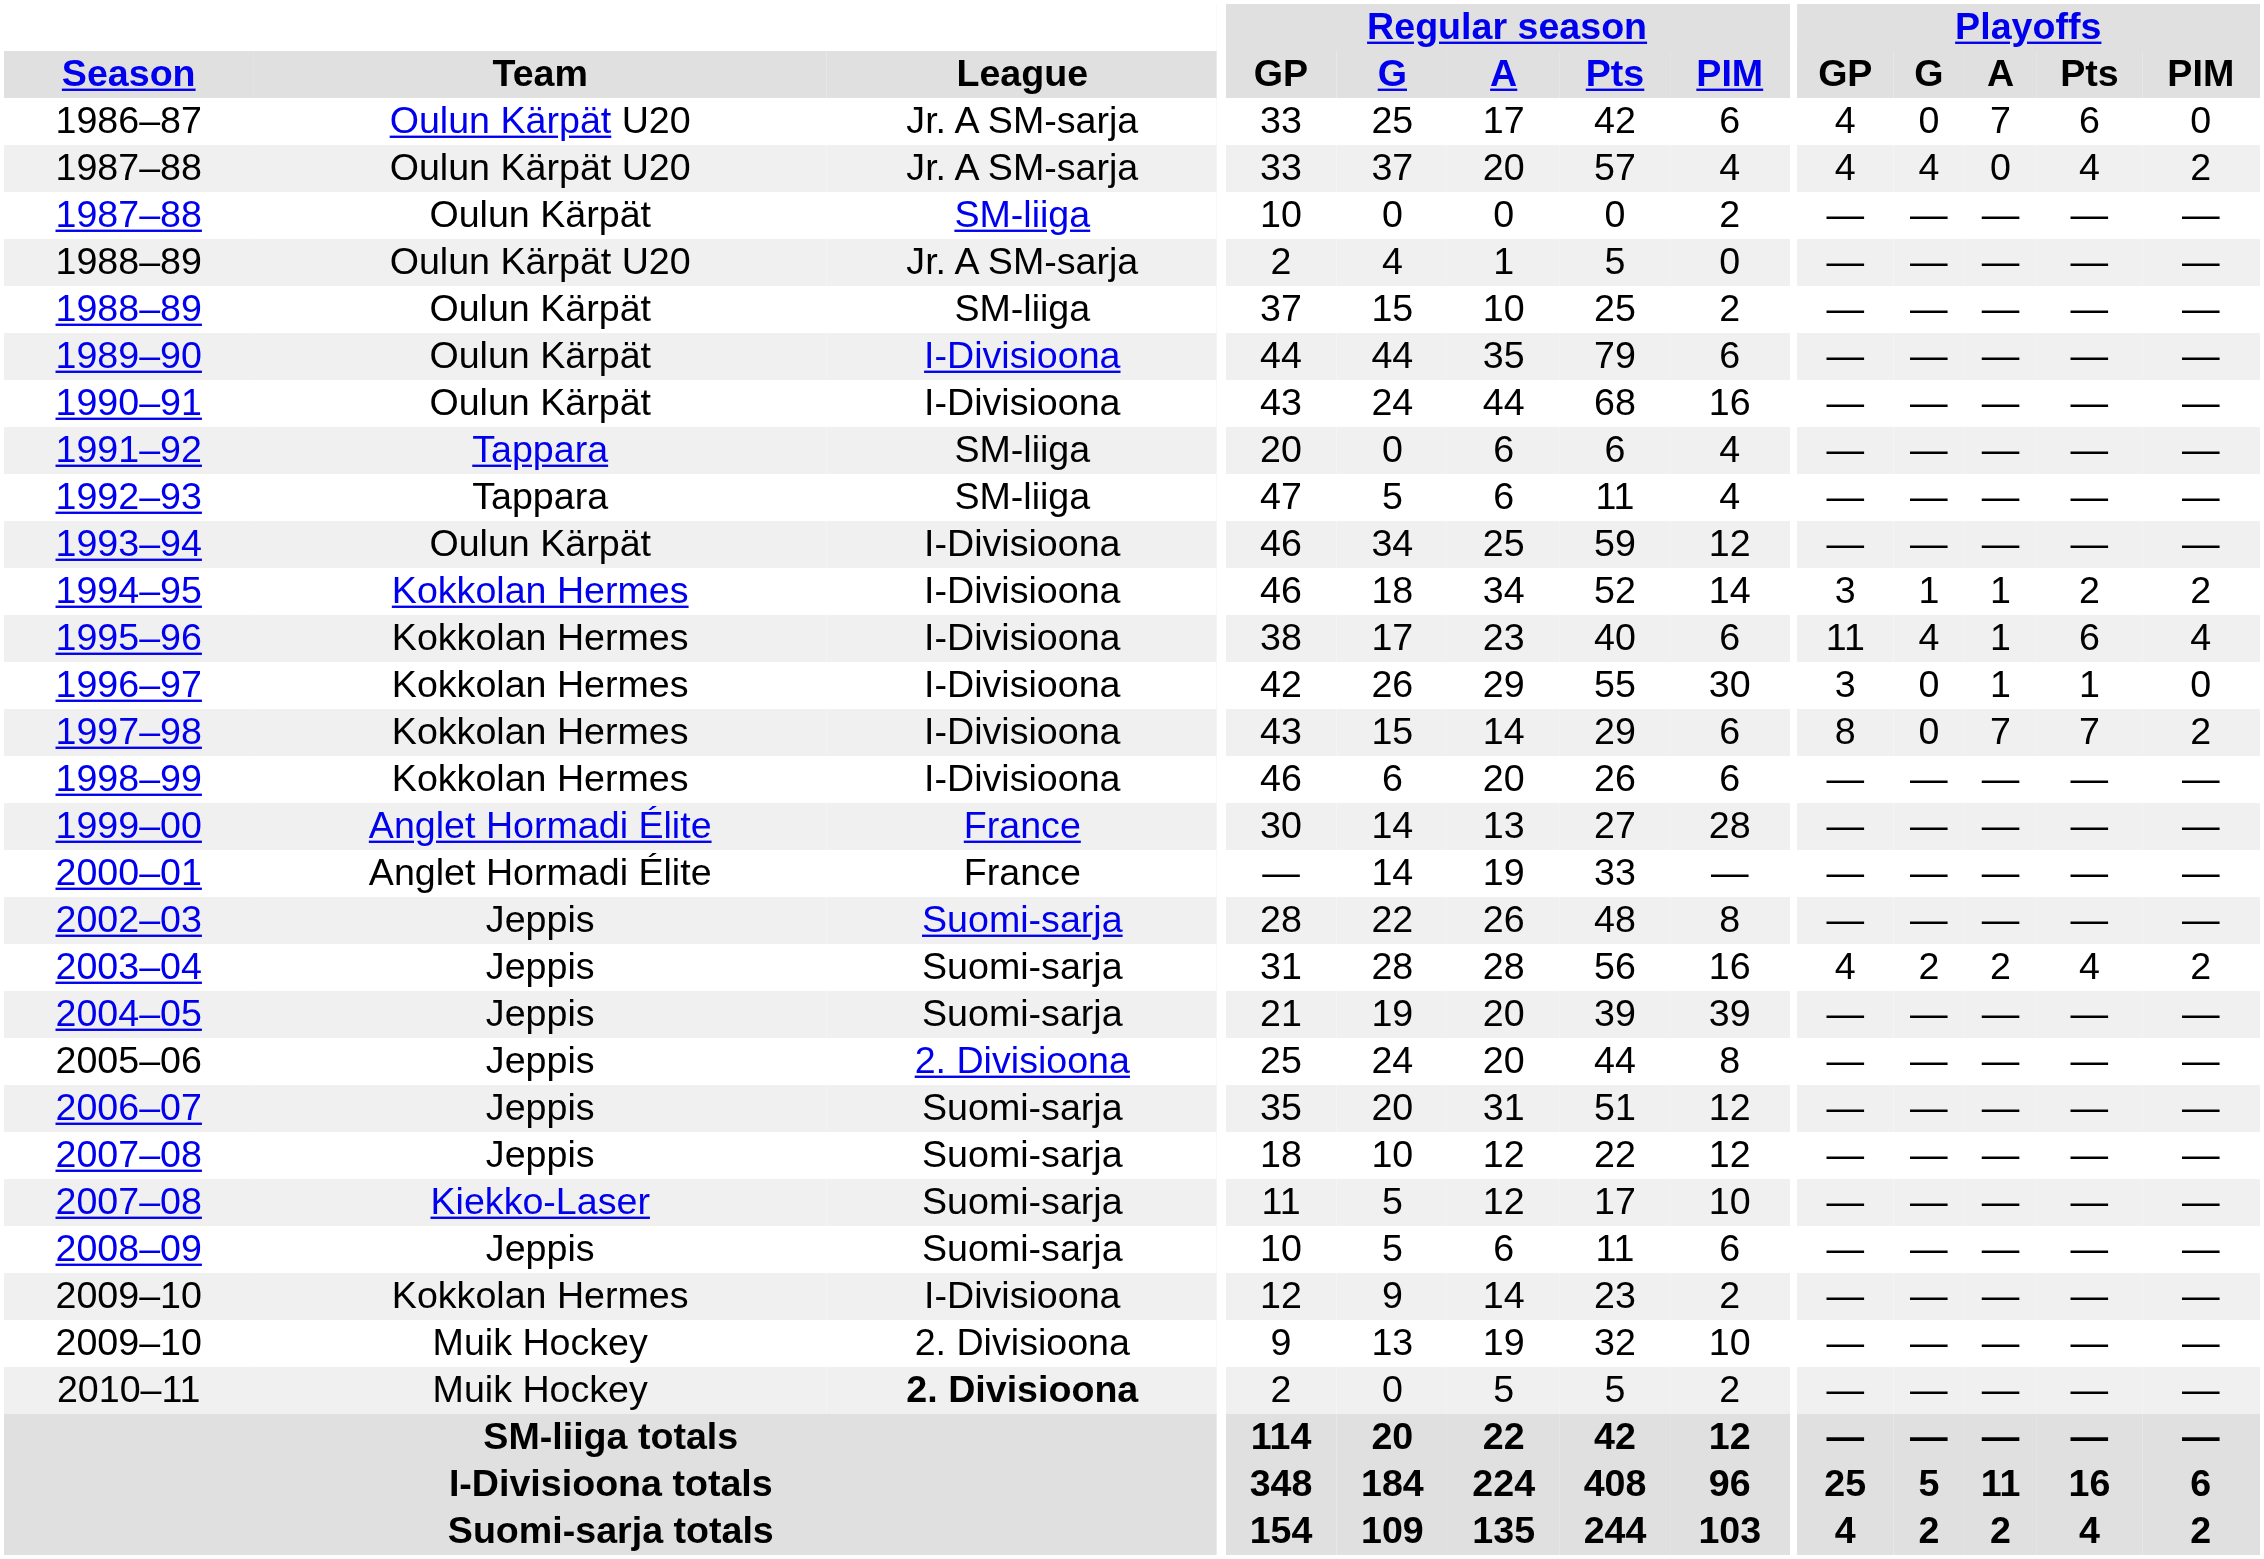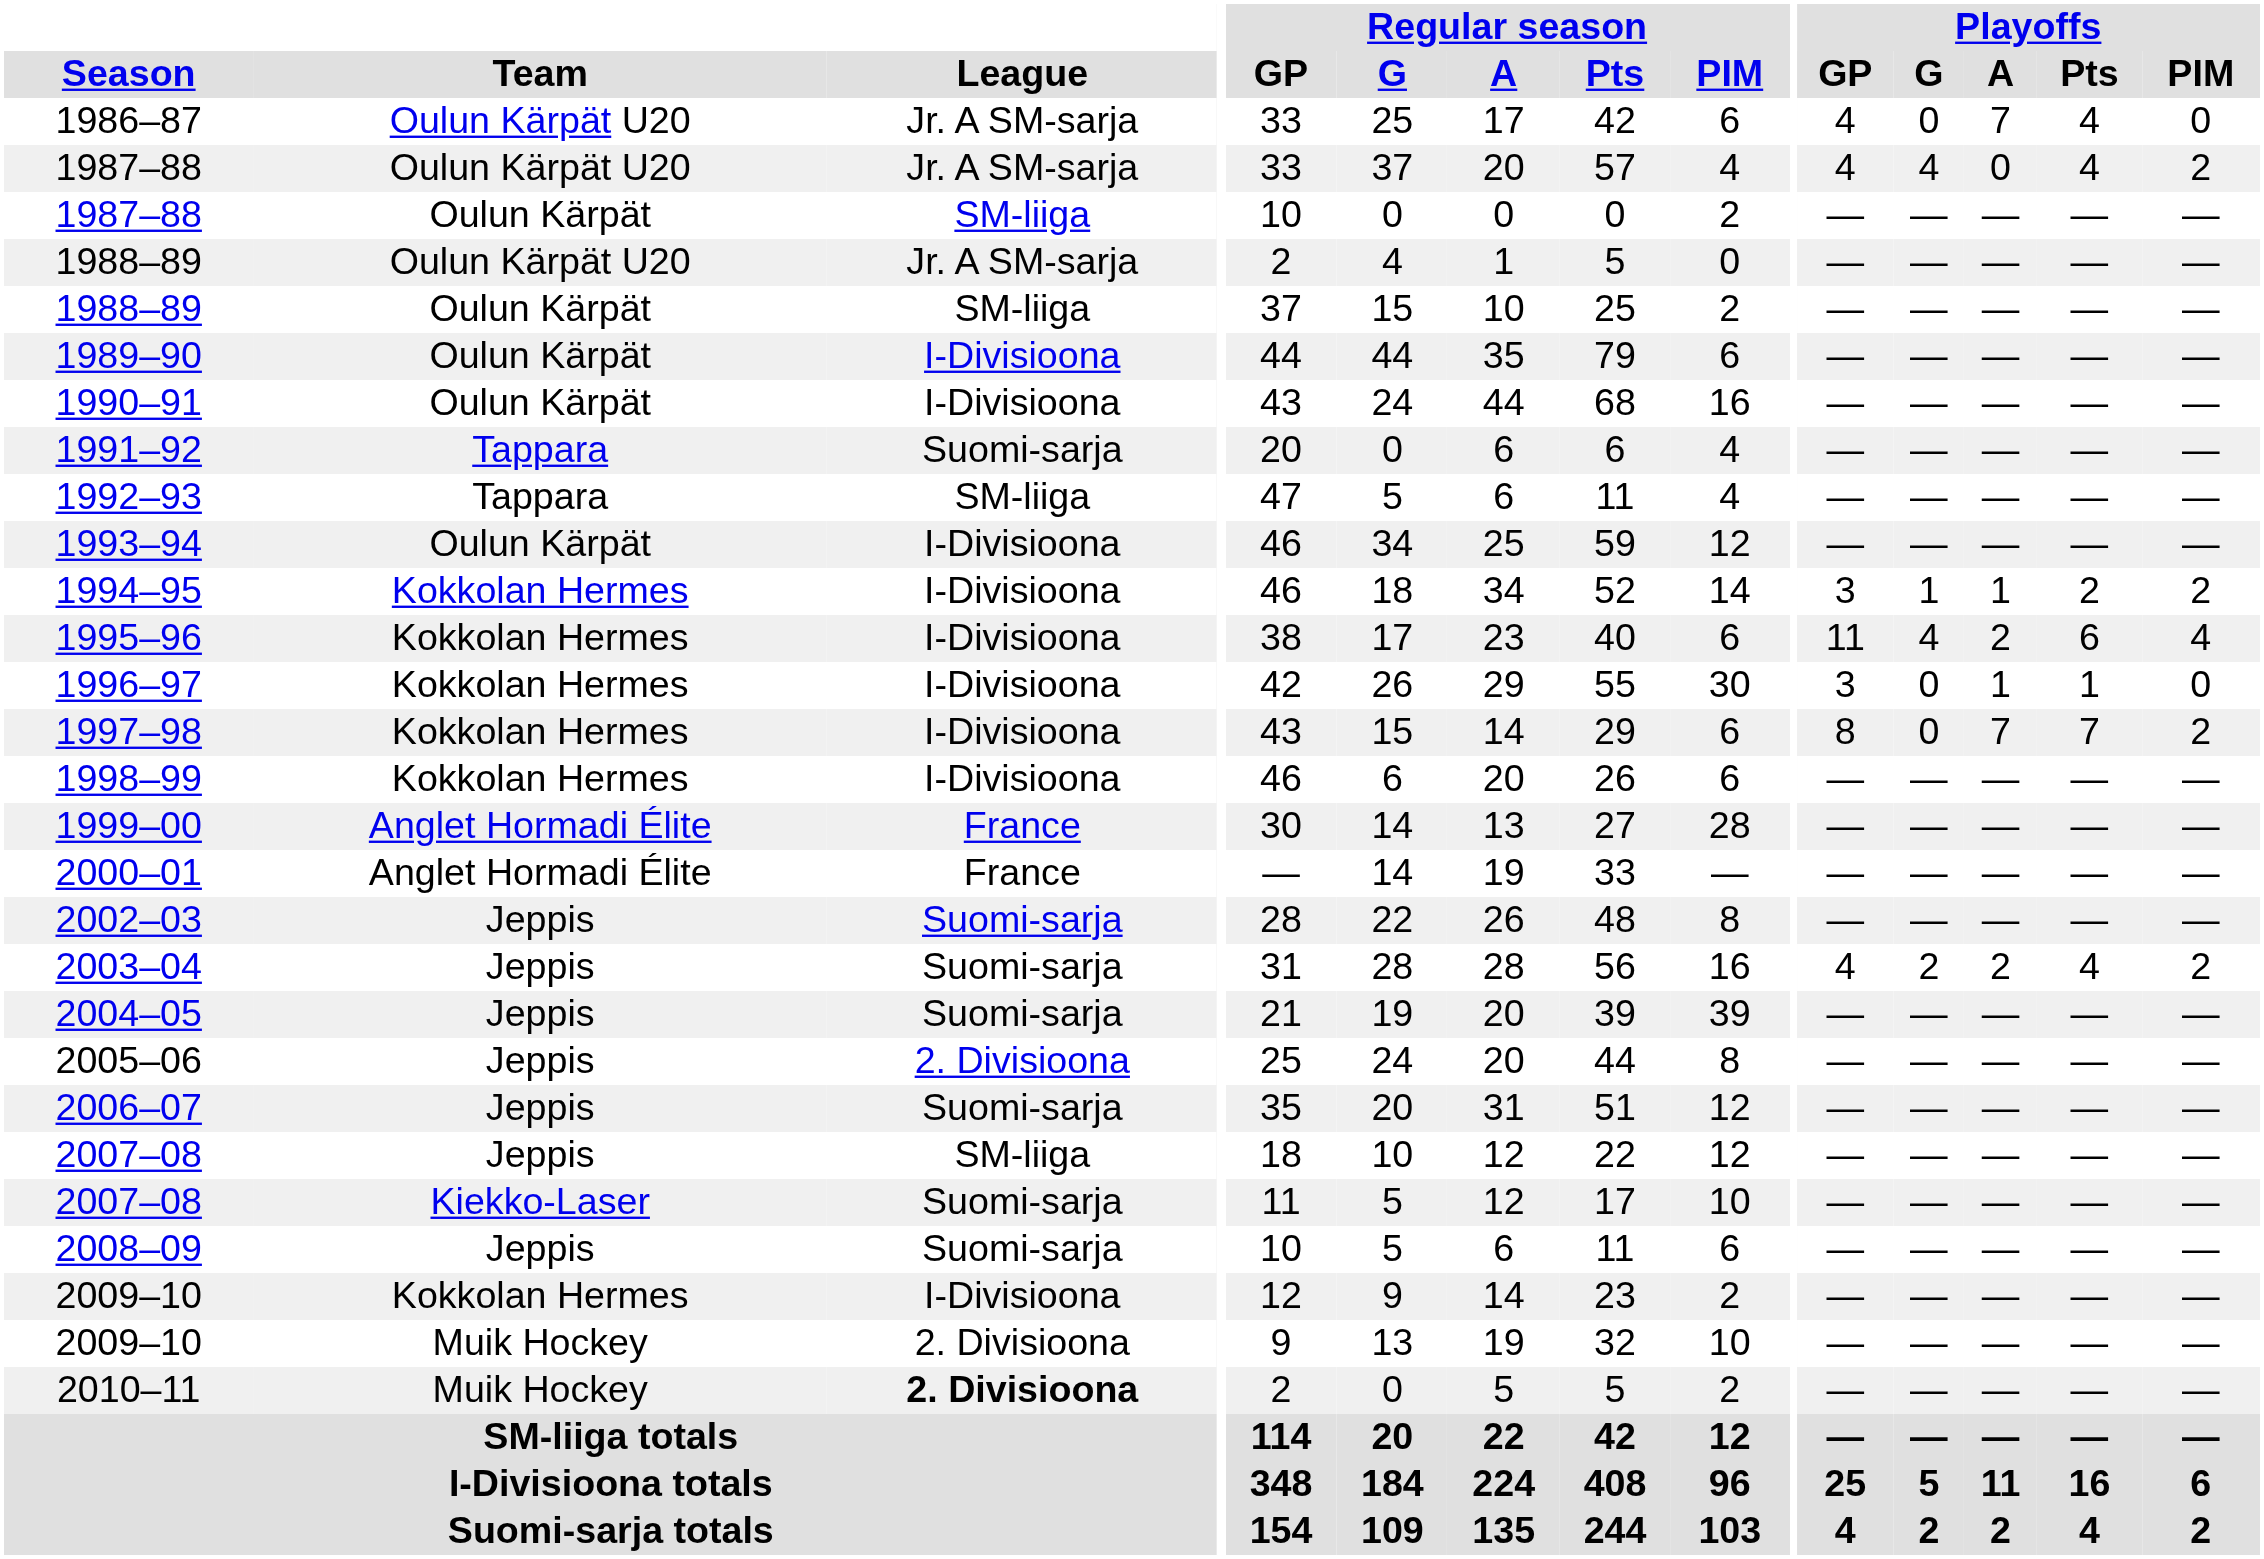1986–87 | Playoffs / Pts: 6 -> 4
1991–92 | League: SM-liiga -> Suomi-sarja
1995–96 | Playoffs / A: 1 -> 2
2007–08 / Jeppis | League: Suomi-sarja -> SM-liiga
